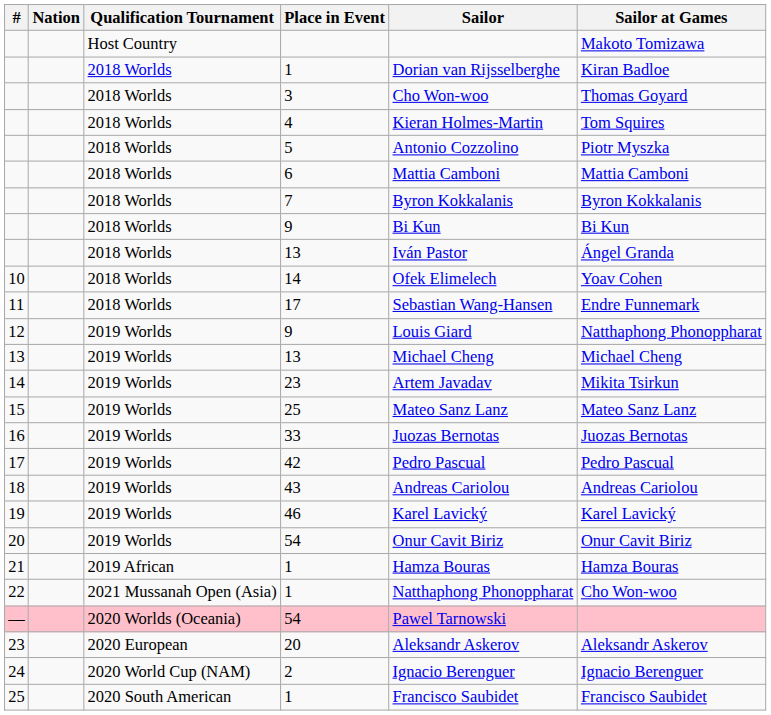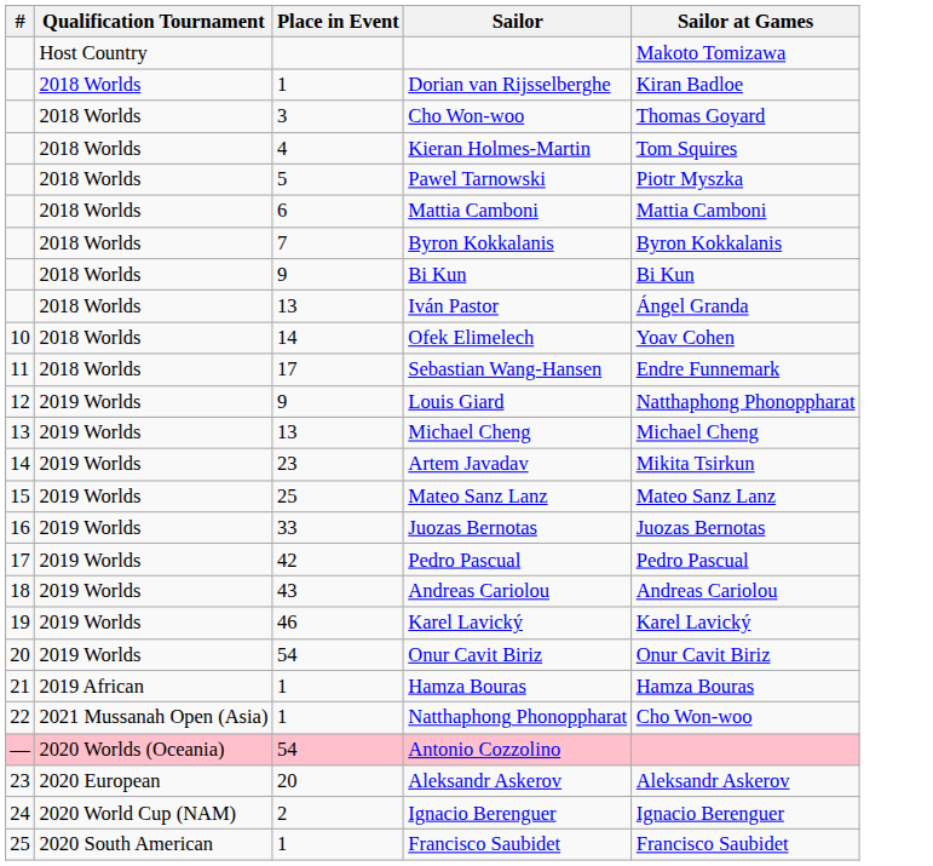- column: Nation
5 | Sailor: Antonio Cozzolino -> Pawel Tarnowski
— / 54 | Sailor: Pawel Tarnowski -> Antonio Cozzolino
